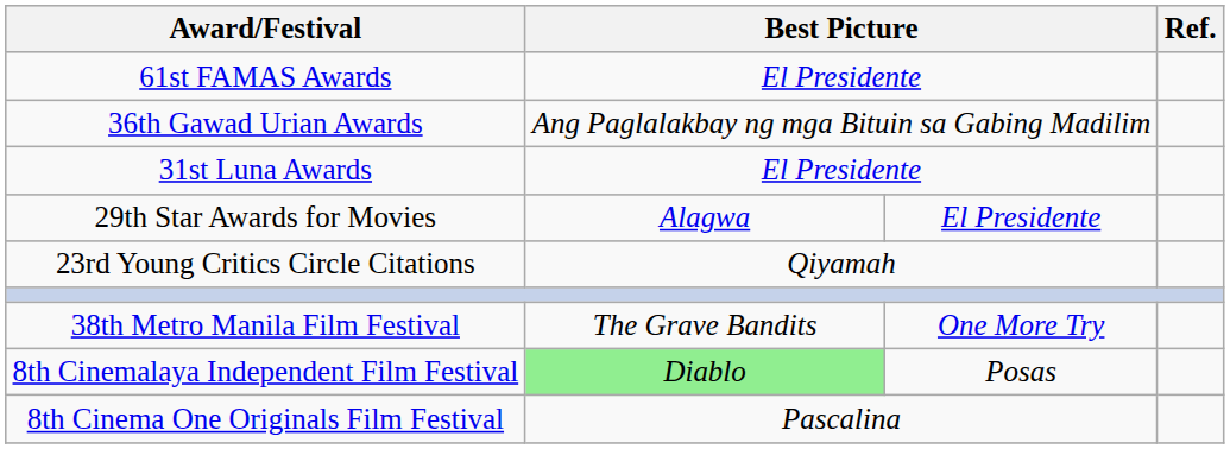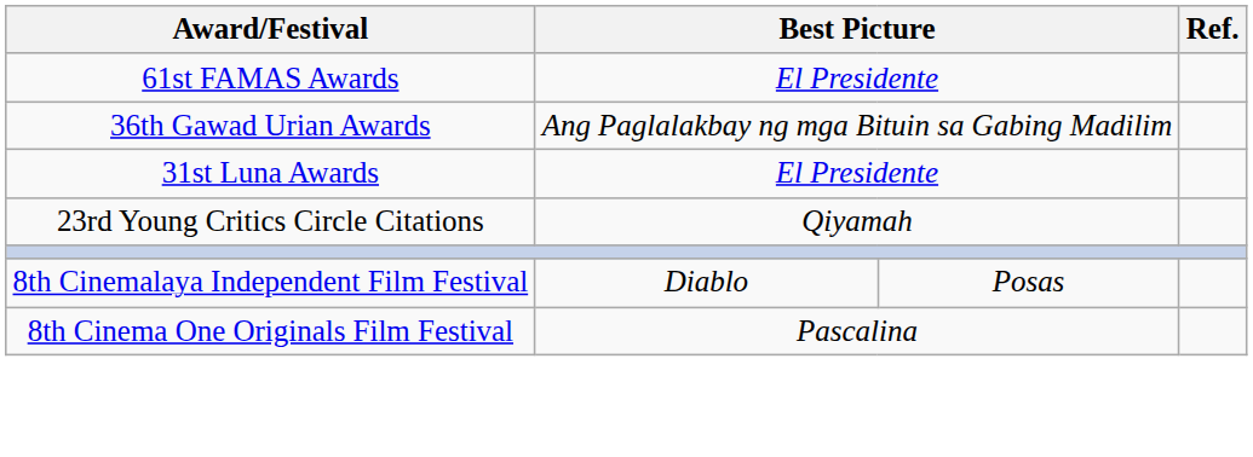- row: 29th Star Awards for Movies | Alagwa | El Presidente
- row: 38th Metro Manila Film Festival | The Grave Bandits | One More Try
8th Cinemalaya Independent Film Festival | column 2: lightgreen background -> no background
